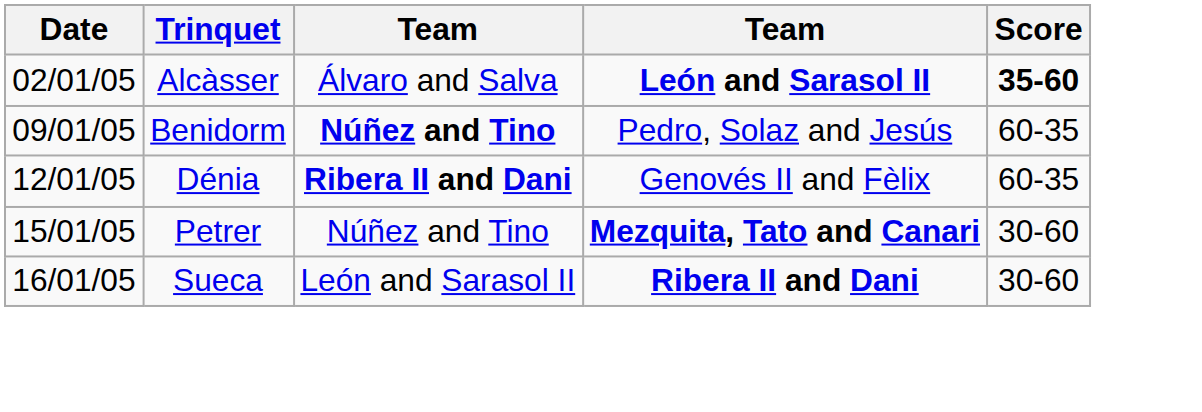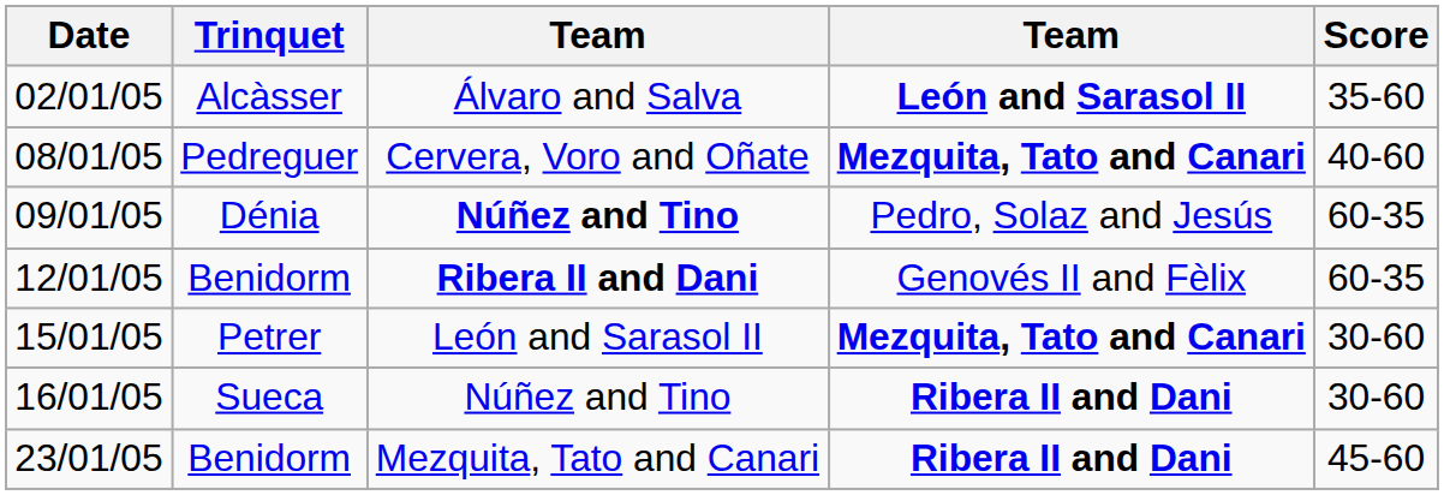02/01/05 | Score: bold -> normal
+ row: 08/01/05 | Pedreguer | Cervera, Voro and Oñate | Mezquita, Tato and Canari | 40-60
09/01/05 | Trinquet: Benidorm -> Dénia
12/01/05 | Trinquet: Dénia -> Benidorm
15/01/05 | column 3: Núñez and Tino -> León and Sarasol II
16/01/05 | column 3: León and Sarasol II -> Núñez and Tino
+ row: 23/01/05 | Benidorm | Mezquita, Tato and Canari | Ribera II and Dani | 45-60
